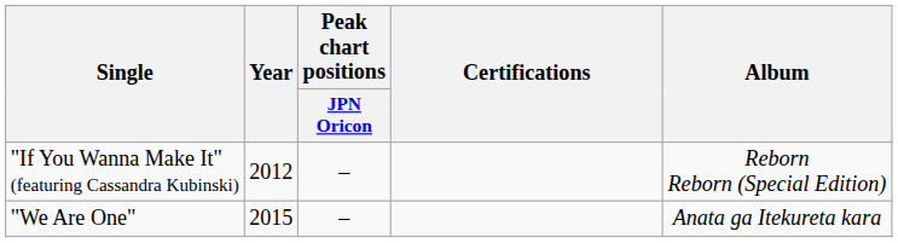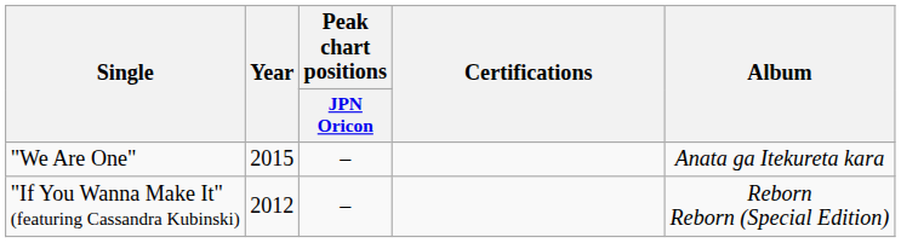rows swapped: "If You Wanna Make It" (featuring Cassandra Kubinski) <-> "We Are One"
